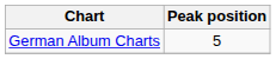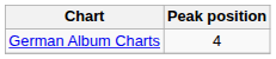German Album Charts | Peak position: 5 -> 4
